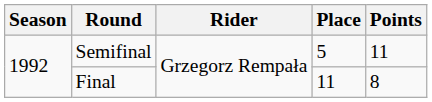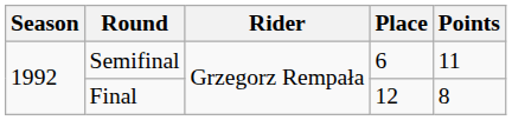Semifinal | Place: 5 -> 6
Final | Place: 11 -> 12
